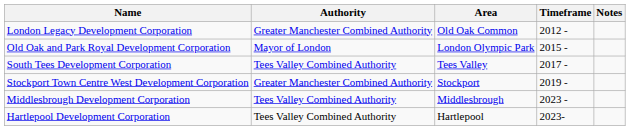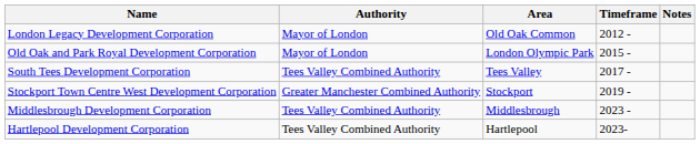London Legacy Development Corporation | Authority: Greater Manchester Combined Authority -> Mayor of London
